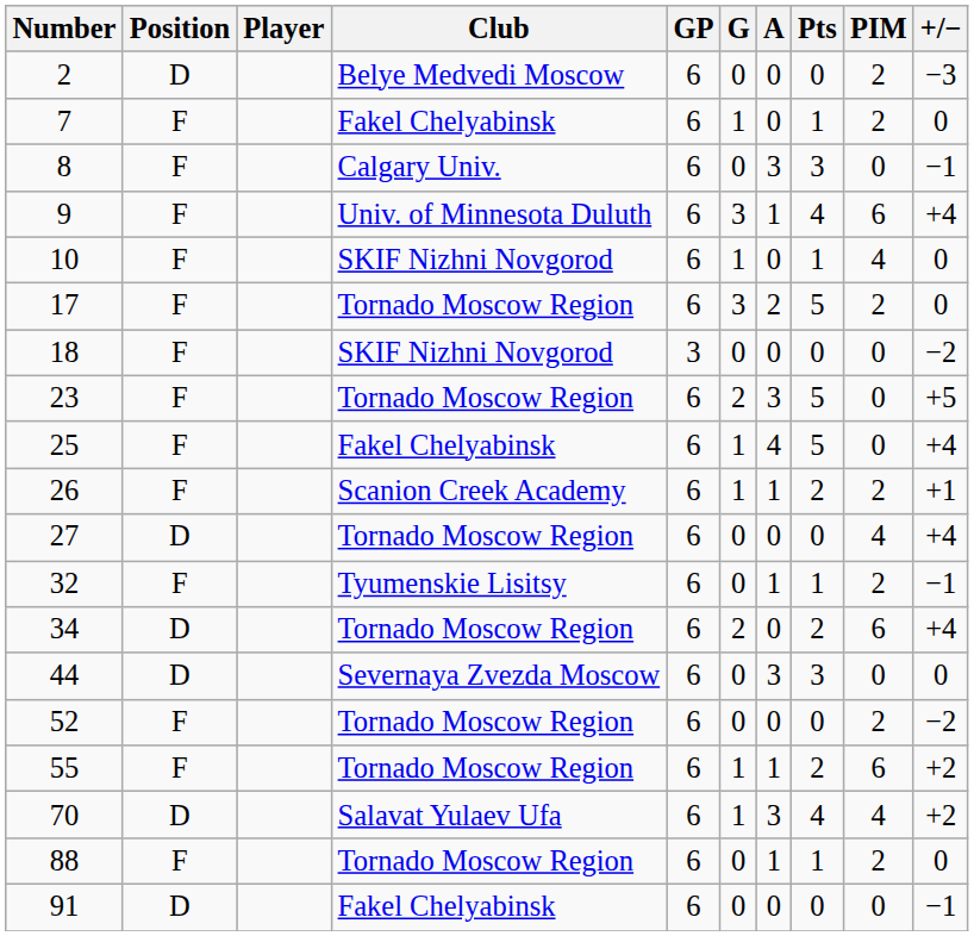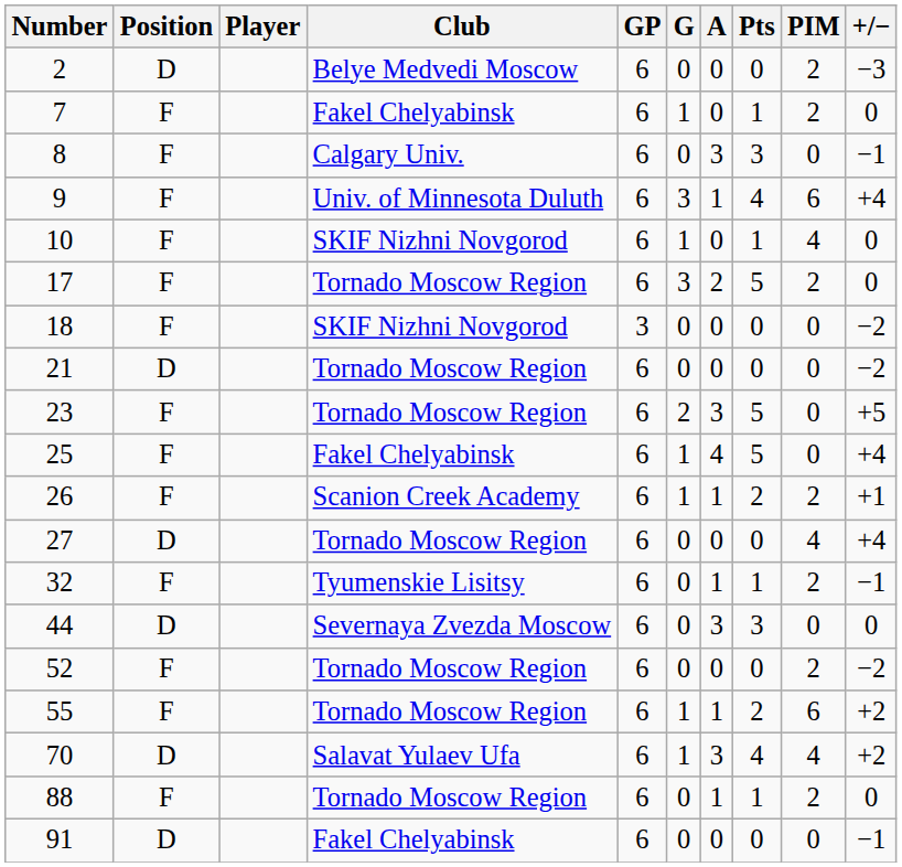+ row: 21 | D | Tornado Moscow Region | 6 | 0 | 0 | 0 | 0 | −2
- row: 34 | D | Tornado Moscow Region | 6 | 2 | 0 | 2 | 6 | +4
